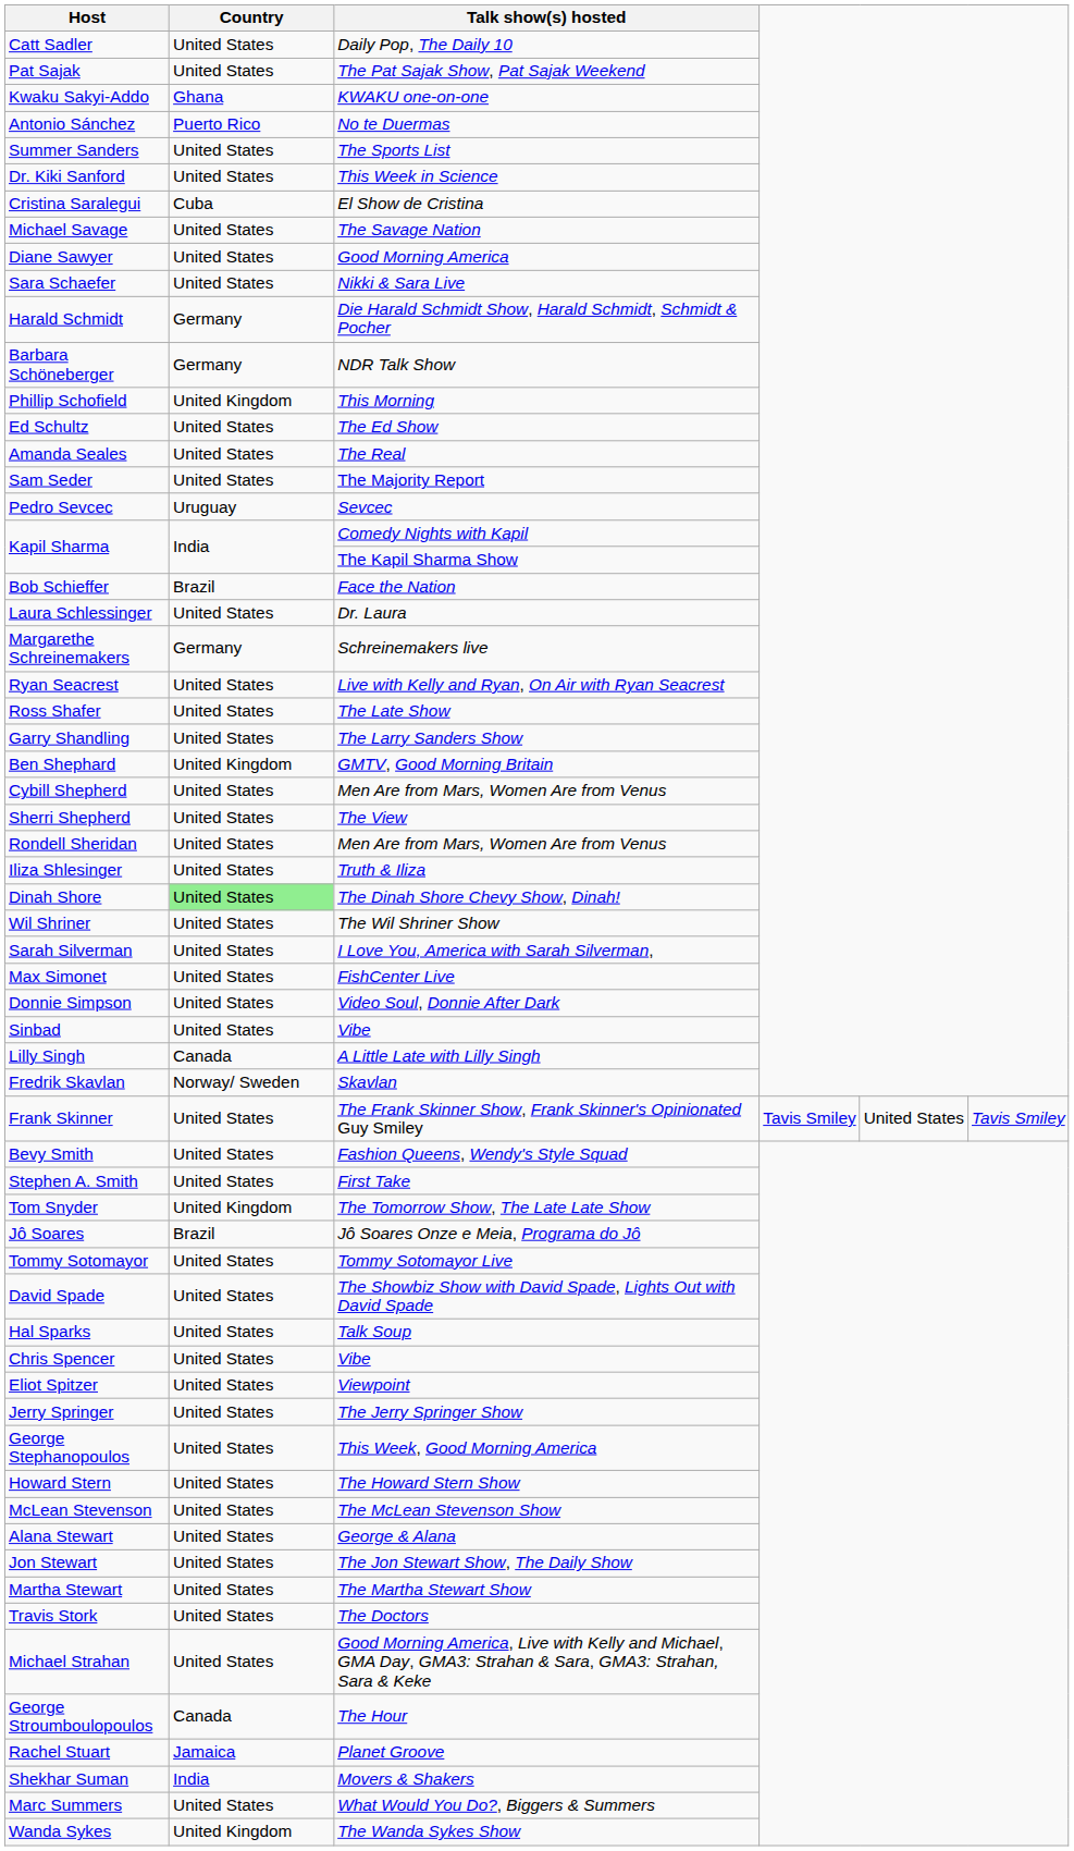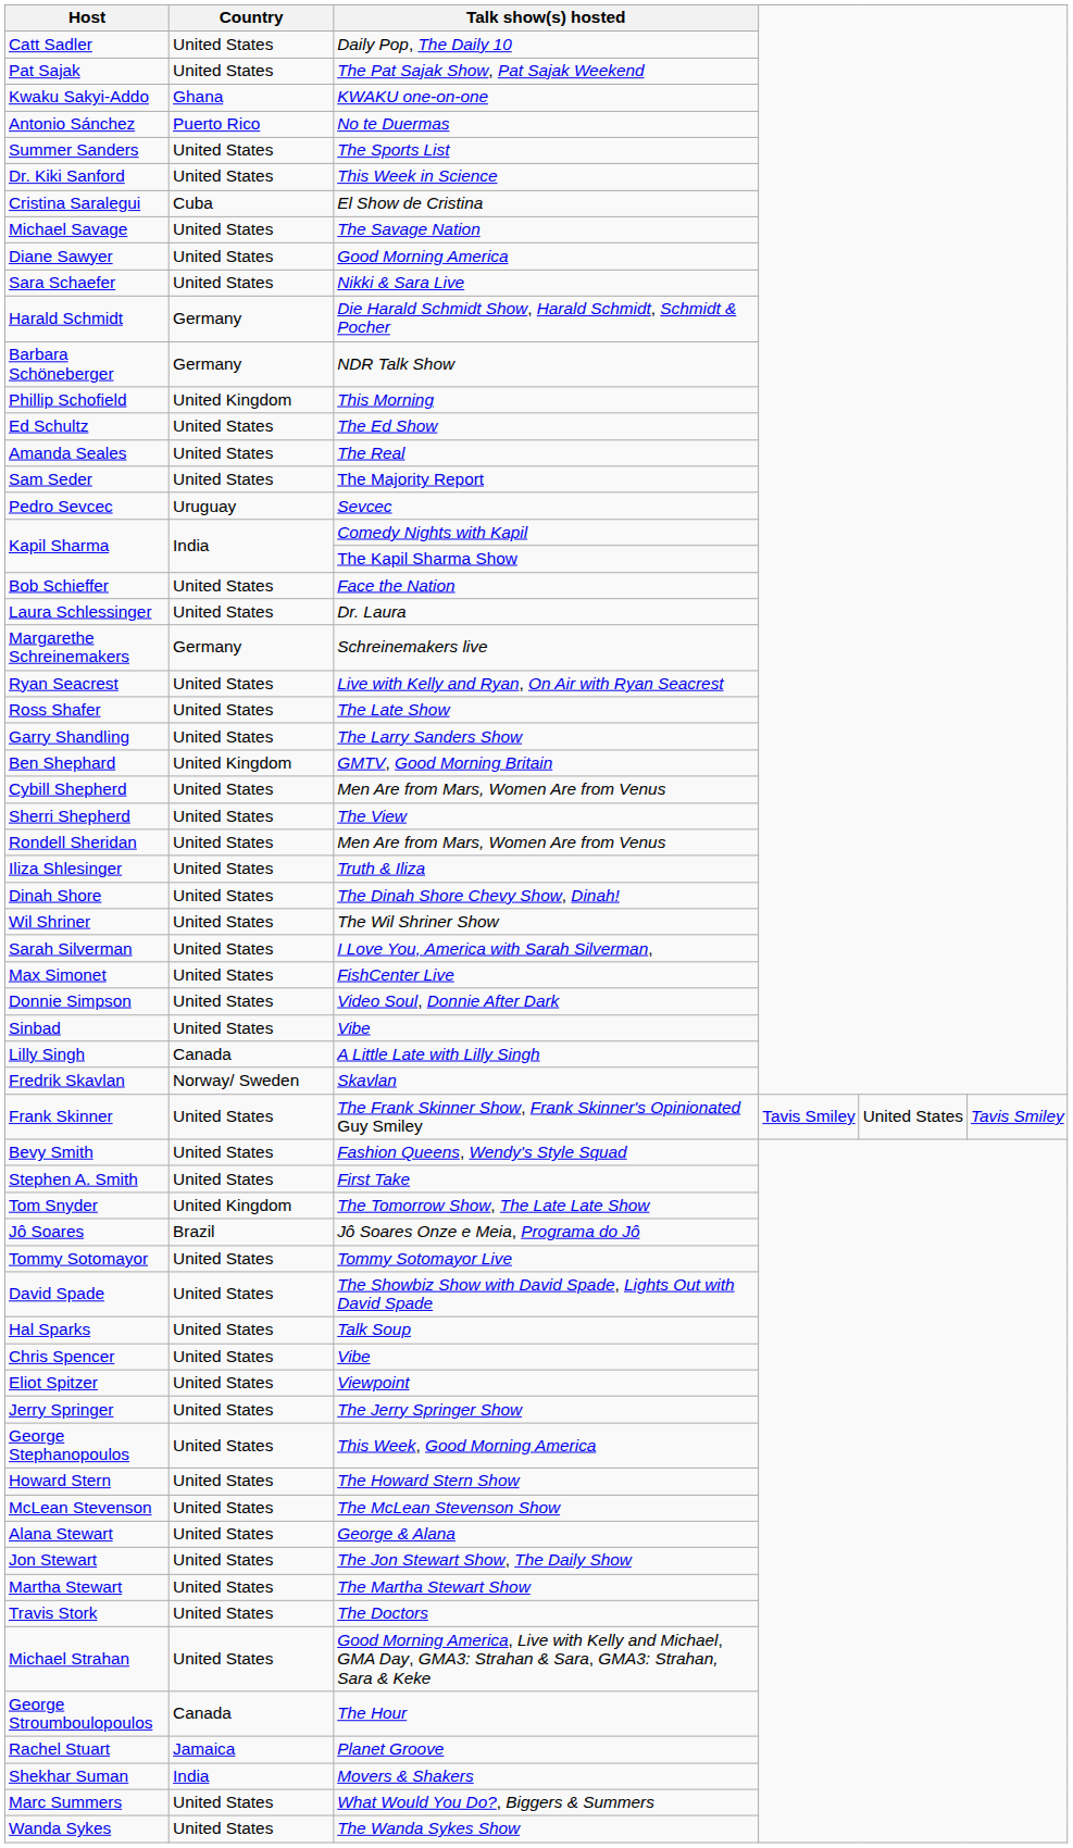Bob Schieffer | Country: Brazil -> United States
Dinah Shore | Country: lightgreen background -> no background
Wanda Sykes | Country: United Kingdom -> United States
